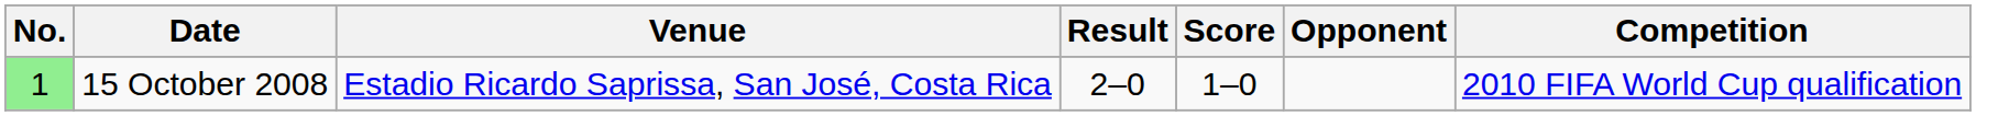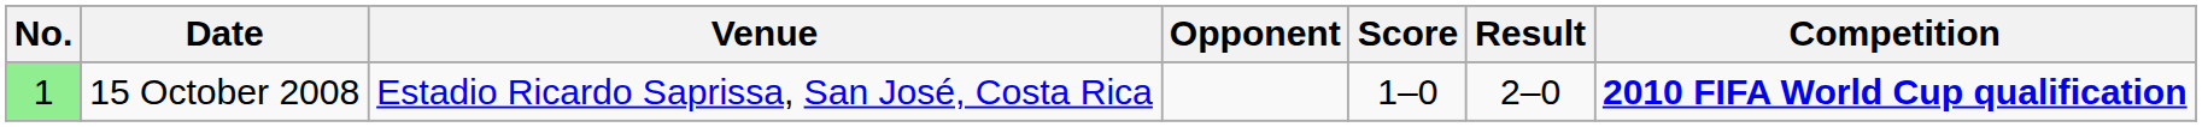columns swapped: Opponent <-> Result
15 October 2008 | Competition: normal -> bold
